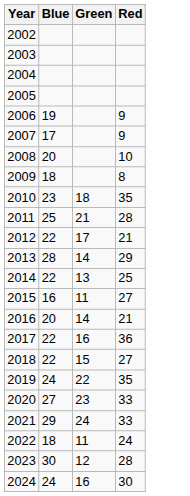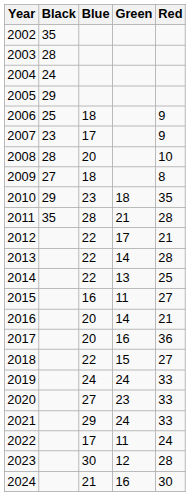+ column: Black | 35 | 28 | 24 | 29 | 25 | 23 | 28 | 27 | 29 | 35
2006 | Blue: 19 -> 18
2011 | Blue: 25 -> 28
2013 | Blue: 28 -> 22
2013 | Red: 29 -> 28
2017 | Blue: 22 -> 20
2019 | Green: 22 -> 24
2019 | Red: 35 -> 33
2022 | Blue: 18 -> 17
2024 | Blue: 24 -> 21
